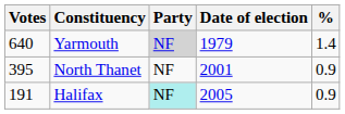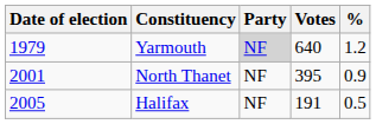columns swapped: Date of election <-> Votes
Yarmouth | %: 1.4 -> 1.2
Halifax | Party: paleturquoise background -> no background
Halifax | %: 0.9 -> 0.5
